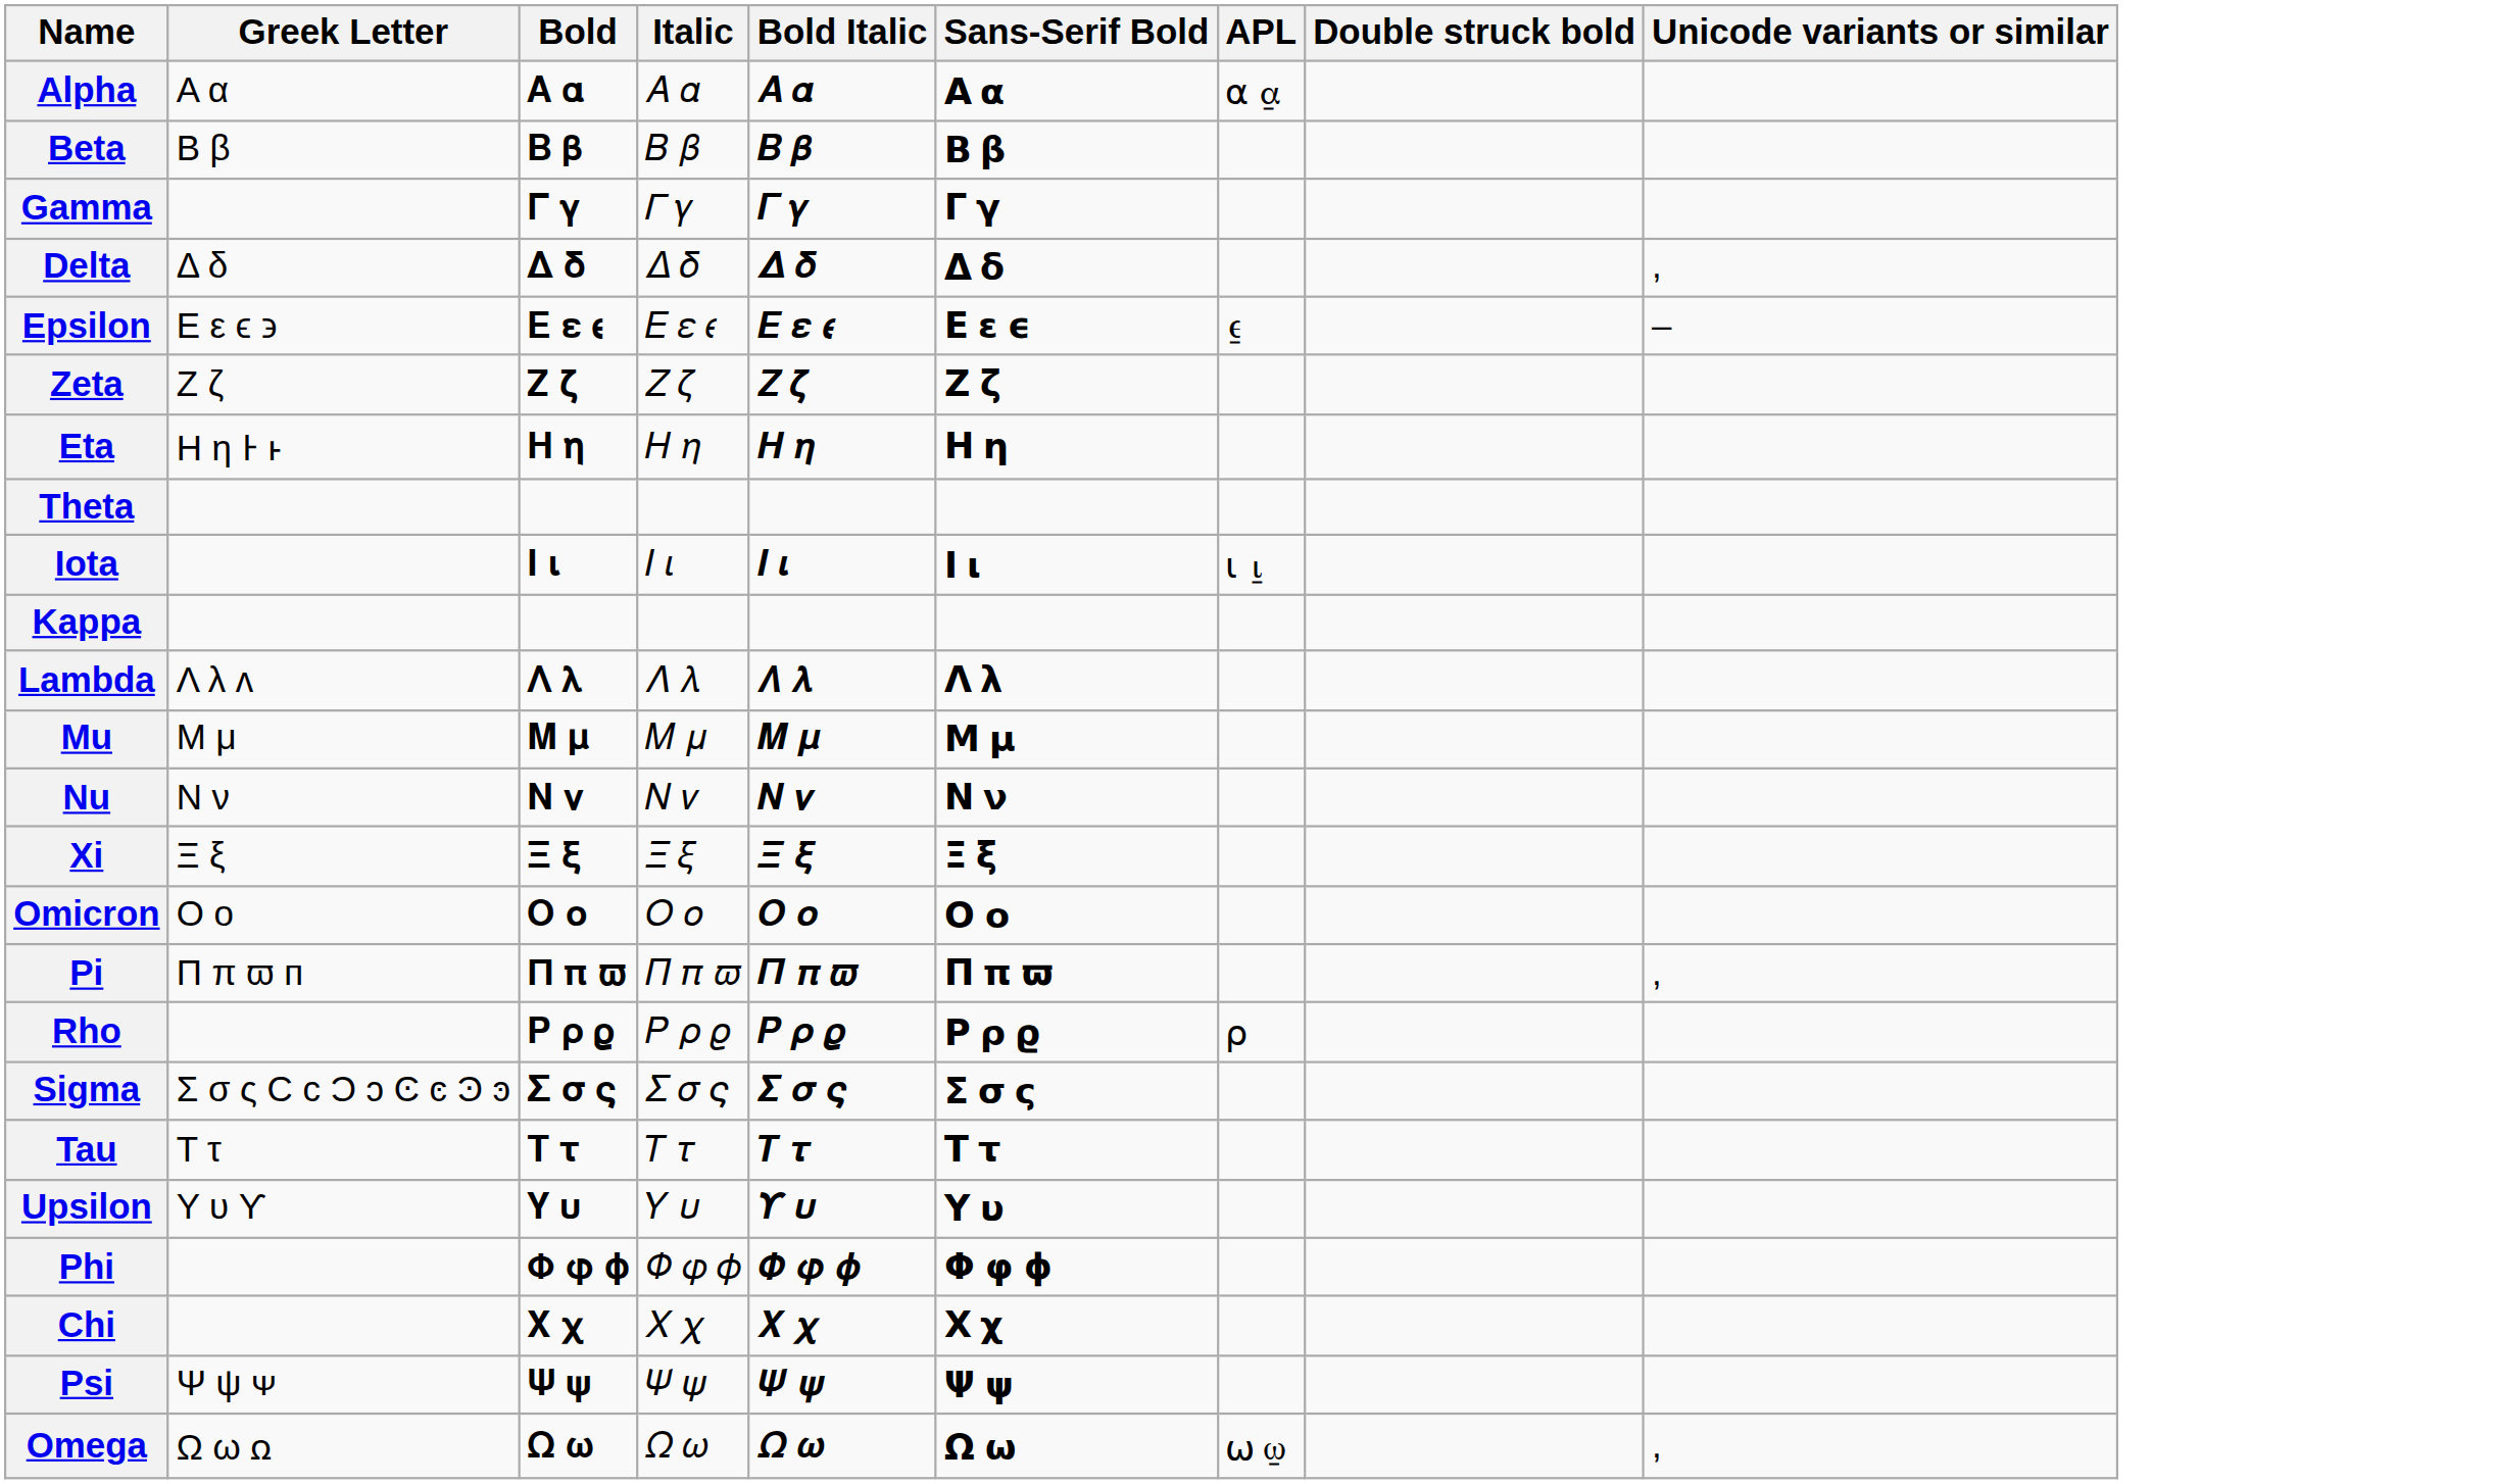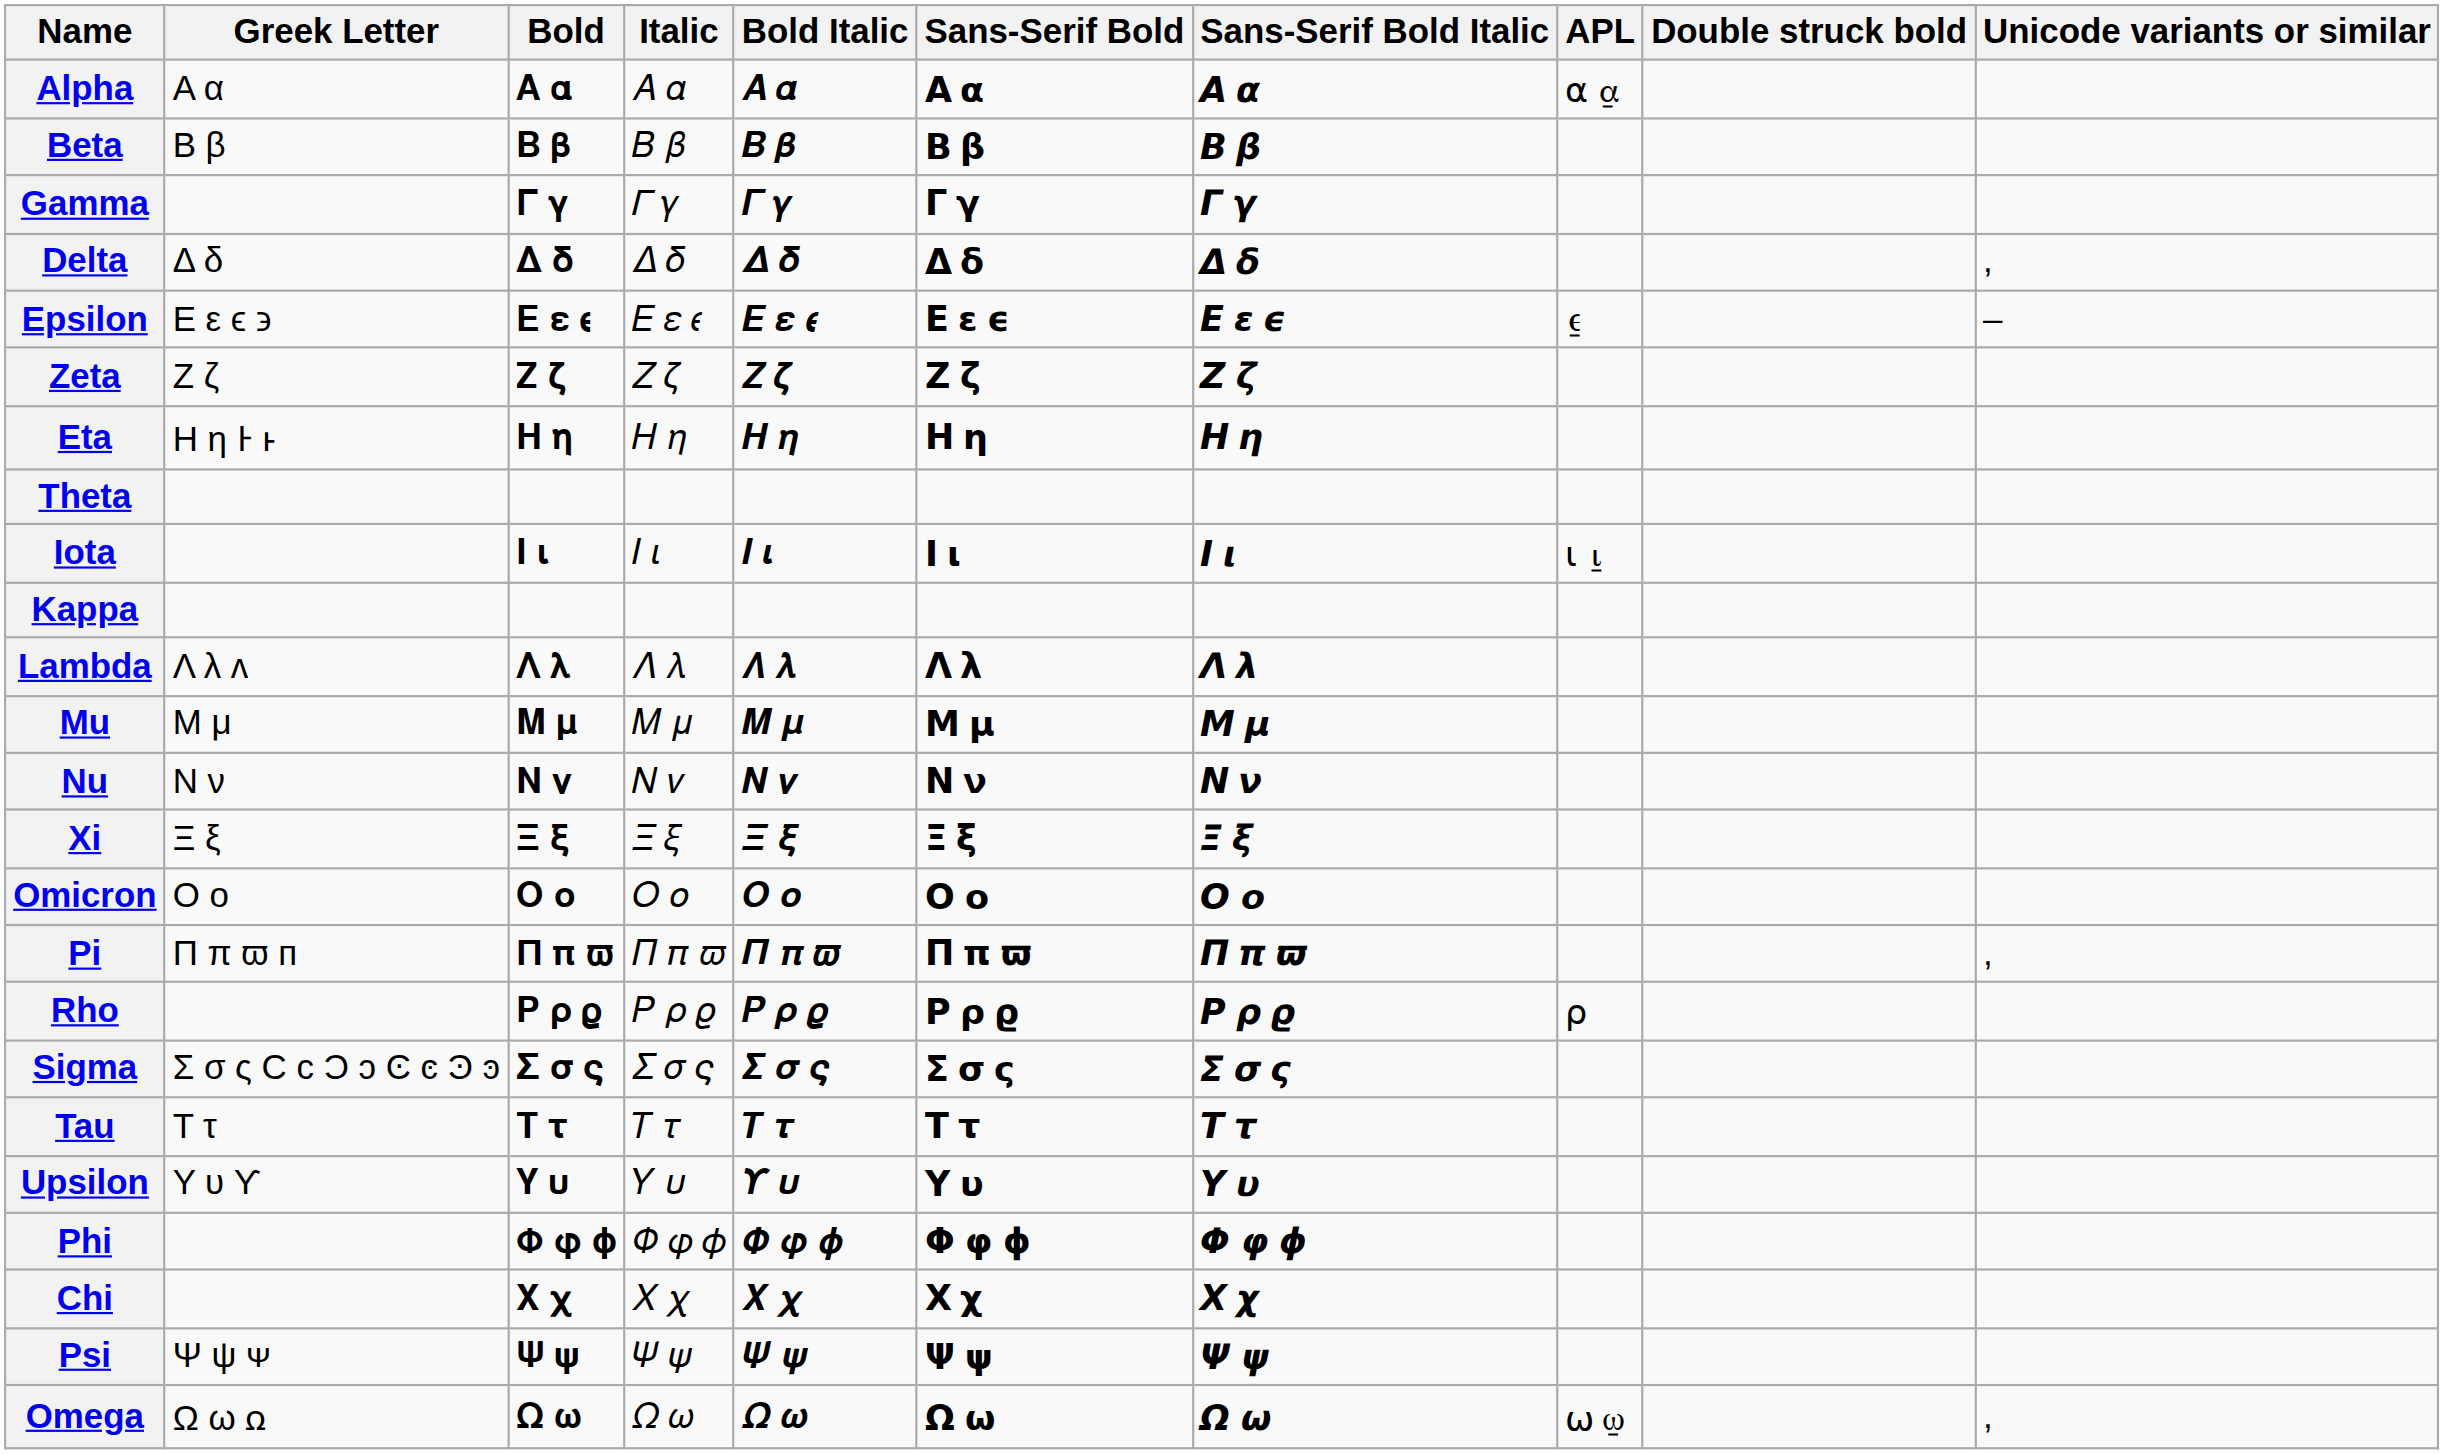+ column: Sans-Serif Bold Italic | 𝞐 𝞪 | 𝞑 𝞫 | 𝞒 𝞬 | 𝞓 𝞭 | 𝞔 𝞮 𝟄 | 𝞕 𝞯 | 𝞖 𝞰 | 𝞘 𝞲 | 𝞚 𝞴 | 𝞛 𝞵 | 𝞜 𝞶 | 𝞝 𝞷 | 𝞞 𝞸 | 𝞟 𝞹 𝟉 | 𝞠 𝞺 𝟈 | 𝞢 𝞼 𝞻 | 𝞣 𝞽 | 𝞤 𝞾 | 𝞥 𝞿 𝟇 | 𝞦 𝟀 | 𝞧 𝟁 | 𝞨 𝟂
